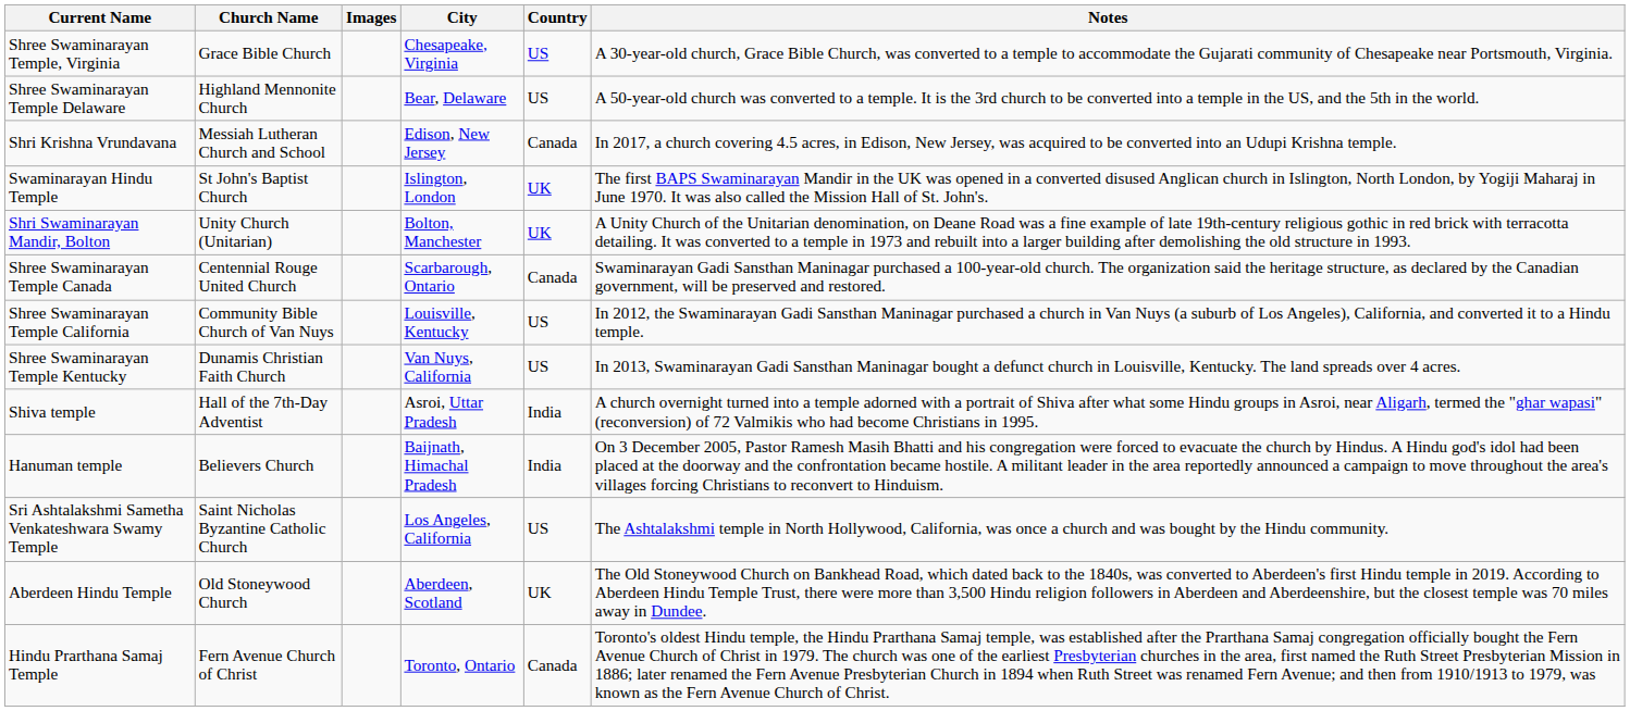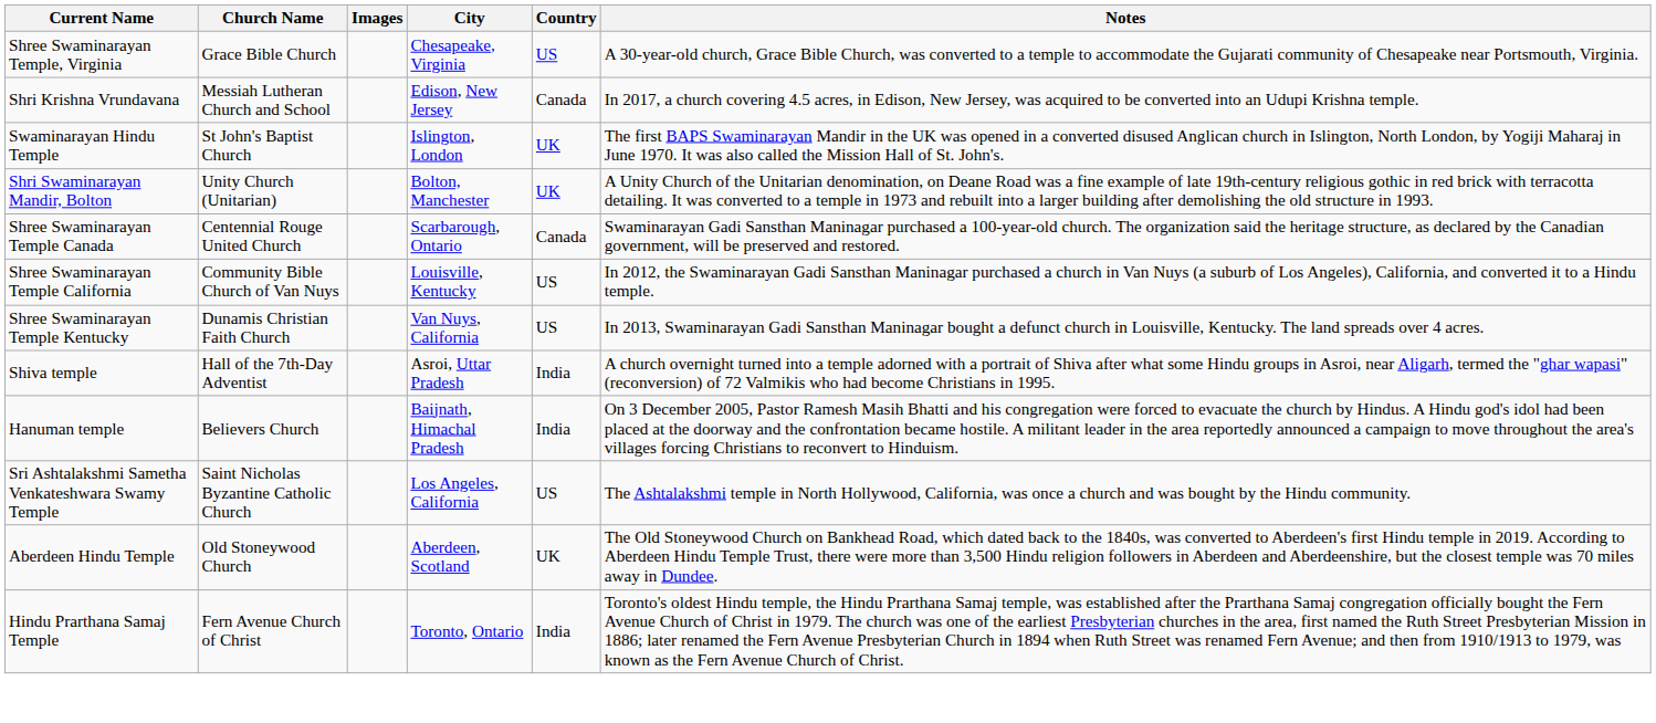- row: Shree Swaminarayan Temple Delaware | Highland Mennonite Church | Bear, Delaware | US | A 50-year-old church was converted to a temple. It is the 3rd church to be converted into a temple in the US, and the 5th in the world.
Hindu Prarthana Samaj Temple | Country: Canada -> India
